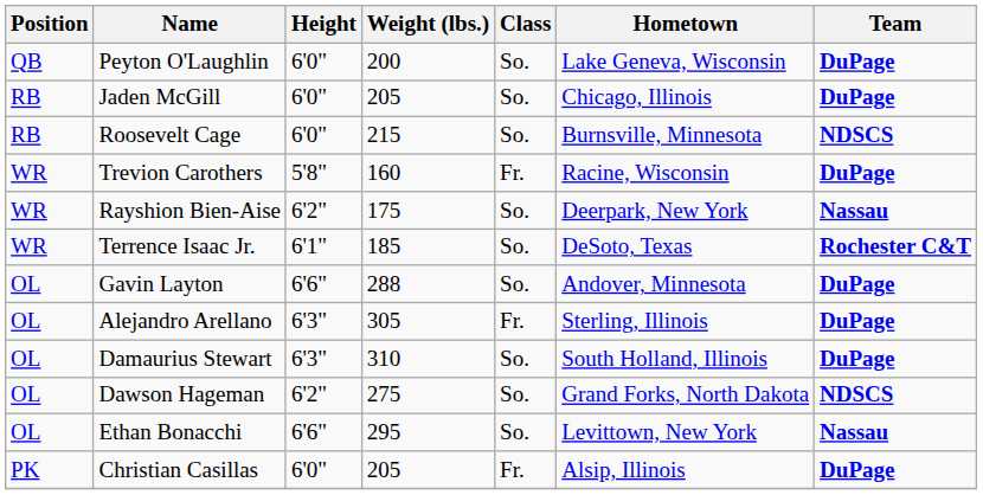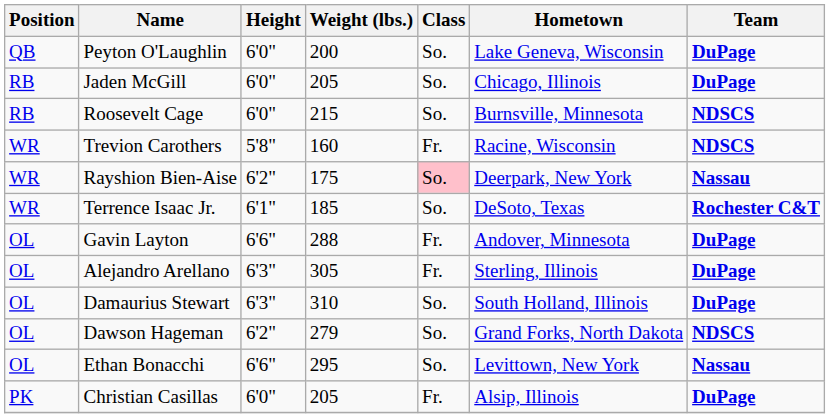Trevion Carothers | Team: DuPage -> NDSCS
Rayshion Bien-Aise | Class: no background -> pink background
Gavin Layton | Class: So. -> Fr.
Dawson Hageman | Weight (lbs.): 275 -> 279
